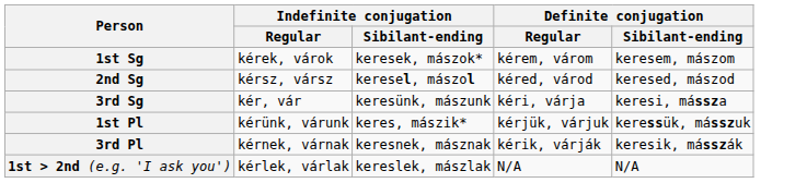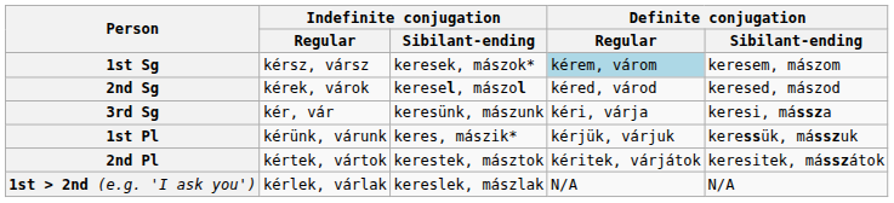1st Sg | Indefinite conjugation / Regular: kérek, várok -> kérsz, vársz
1st Sg | Definite conjugation / Regular: no background -> lightblue background
2nd Sg | Indefinite conjugation / Regular: kérsz, vársz -> kérek, várok
+ row: 2nd Pl | kértek, vártok | kerestek, másztok | kéritek, várjátok | keresitek, másszátok
- row: 3rd Pl | kérnek, várnak | keresnek, másznak | kérik, várják | keresik, másszák
